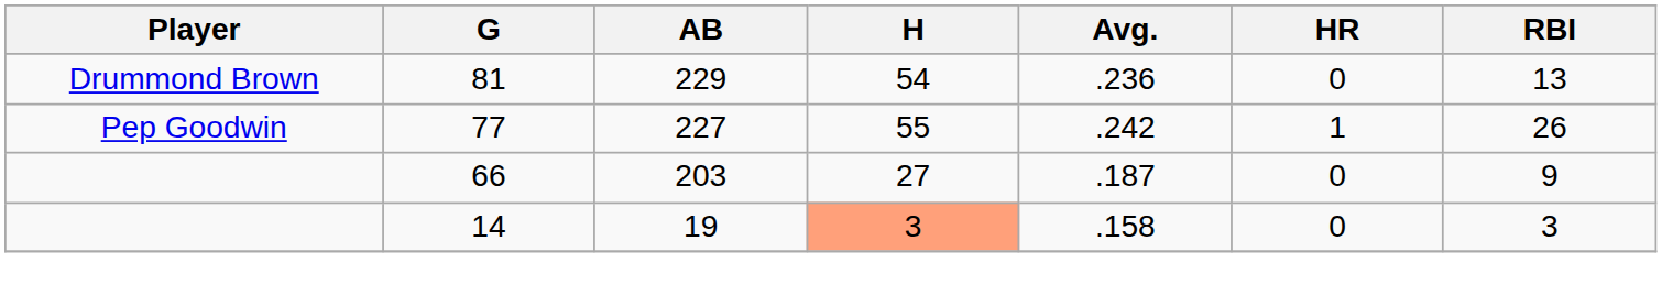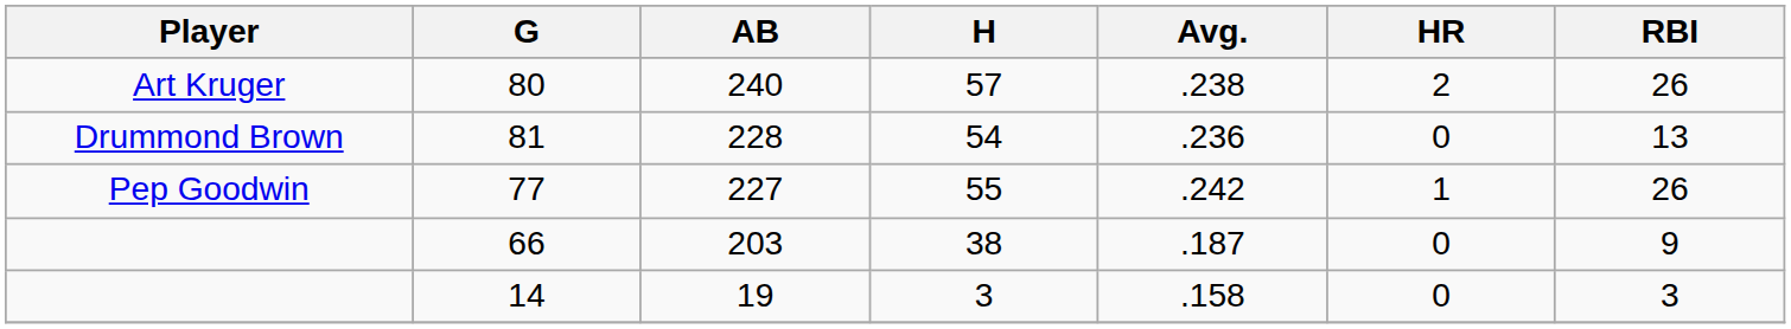+ row: Art Kruger | 80 | 240 | 57 | .238 | 2 | 26
81 | AB: 229 -> 228
66 | H: 27 -> 38
14 | H: lightsalmon background -> no background
